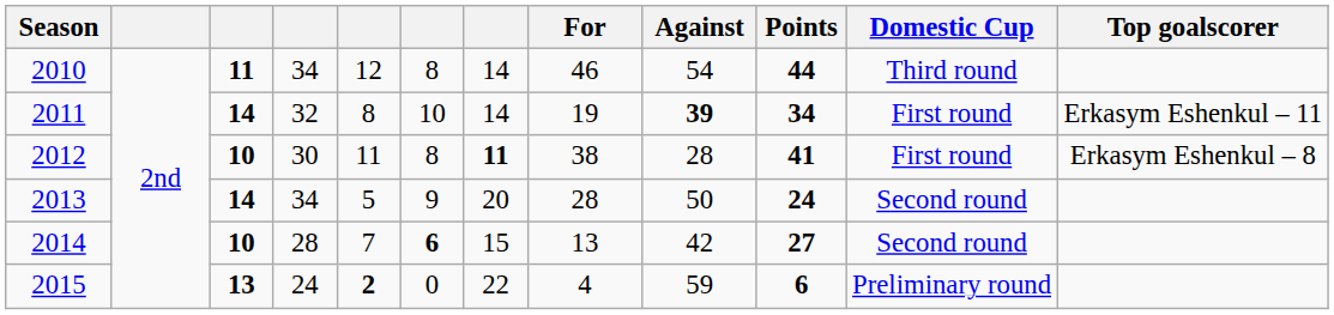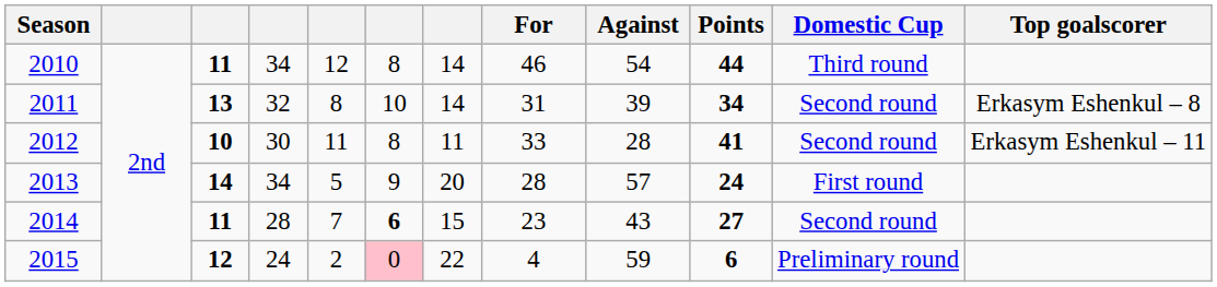2011 | column 3: 14 -> 13
2011 | For: 19 -> 31
2011 | Against: bold -> normal
2011 | Domestic Cup: First round -> Second round
2011 | Top goalscorer: Erkasym Eshenkul – 11 -> Erkasym Eshenkul – 8
2012 | column 7: bold -> normal
2012 | For: 38 -> 33
2012 | Domestic Cup: First round -> Second round
2012 | Top goalscorer: Erkasym Eshenkul – 8 -> Erkasym Eshenkul – 11
2013 | Against: 50 -> 57
2013 | Domestic Cup: Second round -> First round
2014 | column 3: 10 -> 11
2014 | For: 13 -> 23
2014 | Against: 42 -> 43
2015 | column 3: 13 -> 12
2015 | column 5: bold -> normal
2015 | column 6: no background -> pink background
